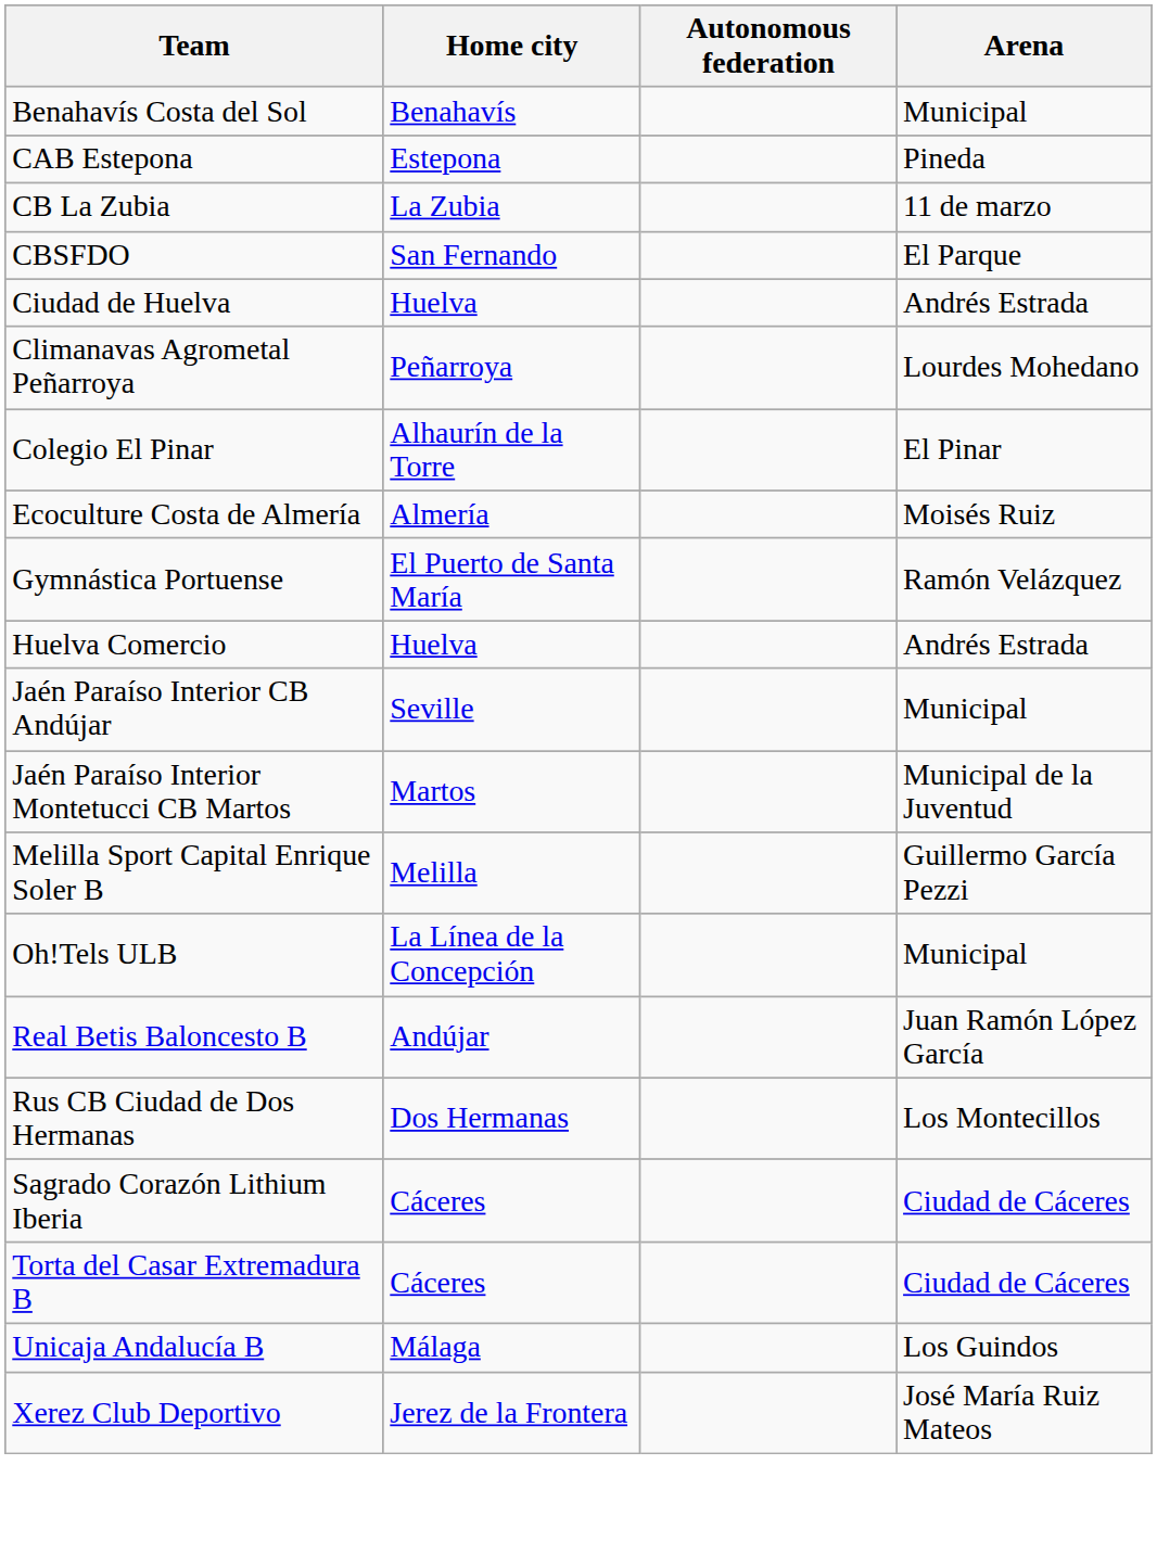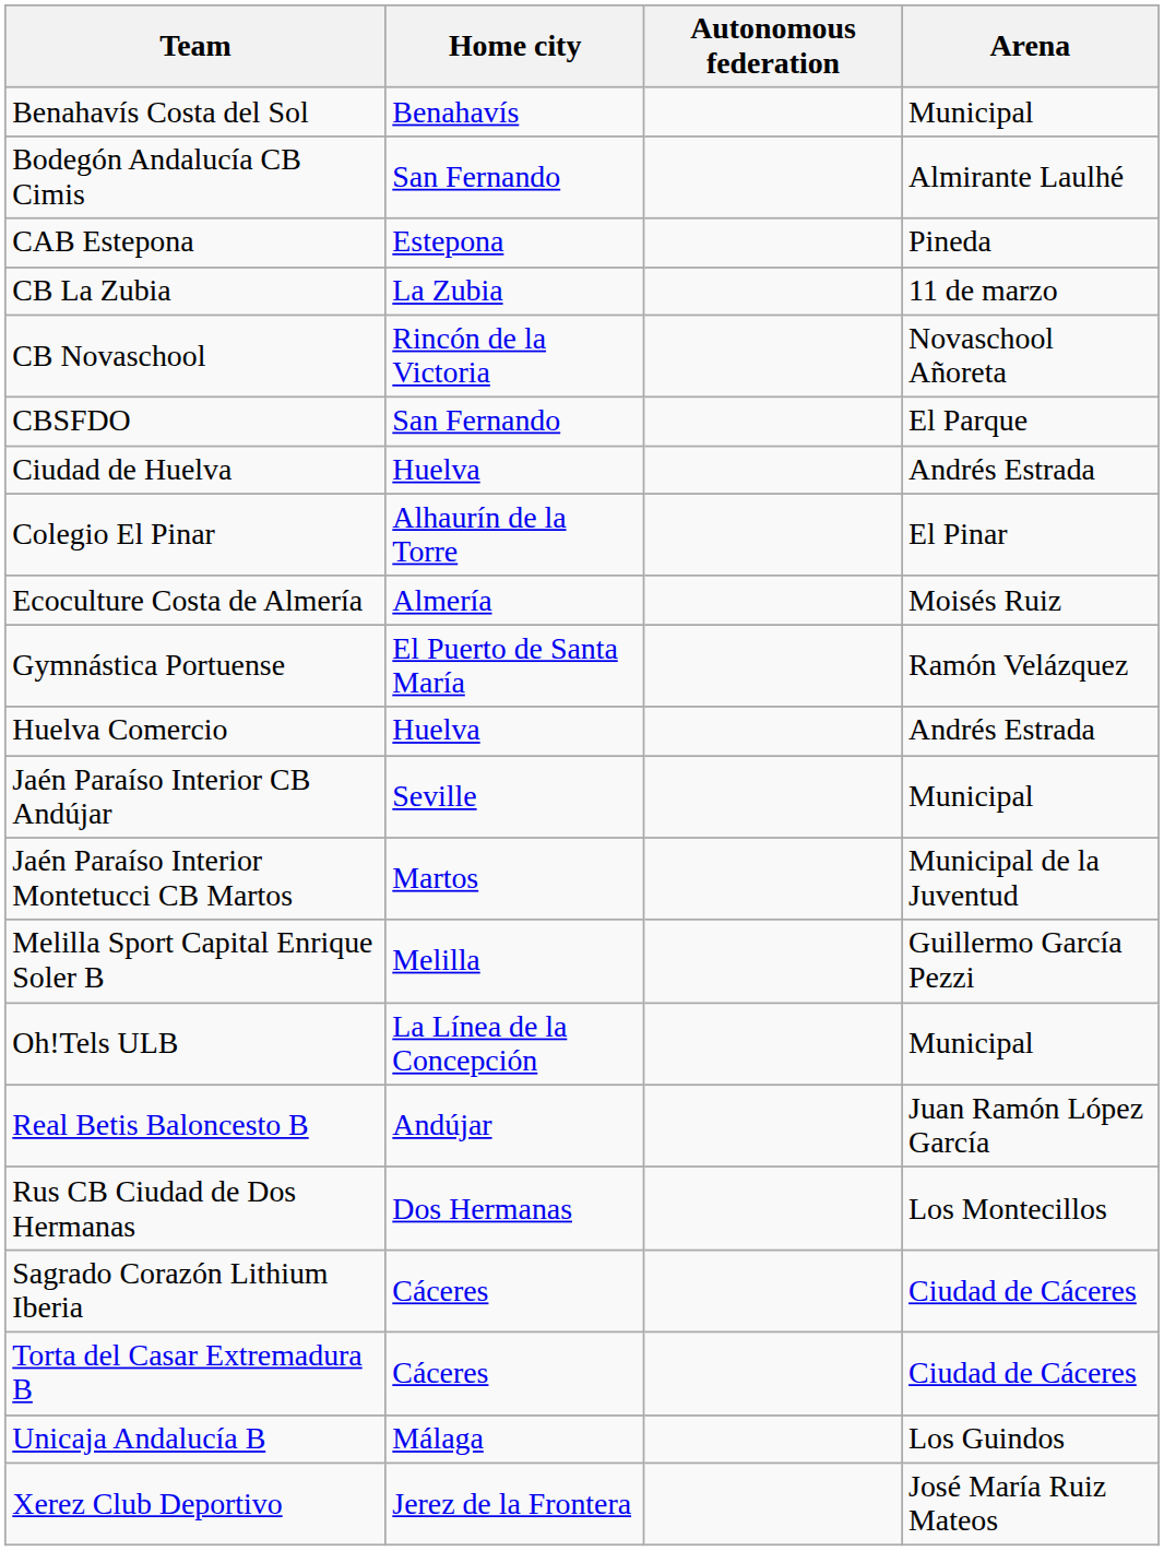+ row: Bodegón Andalucía CB Cimis | San Fernando | Almirante Laulhé
+ row: CB Novaschool | Rincón de la Victoria | Novaschool Añoreta
- row: Climanavas Agrometal Peñarroya | Peñarroya | Lourdes Mohedano
